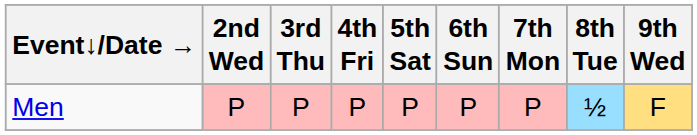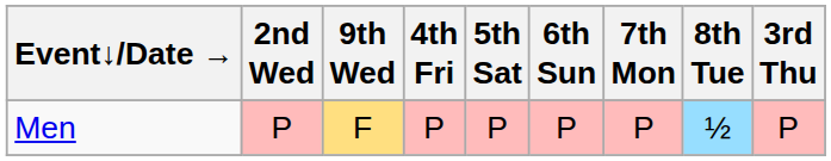columns swapped: 3rd Thu <-> 9th Wed
